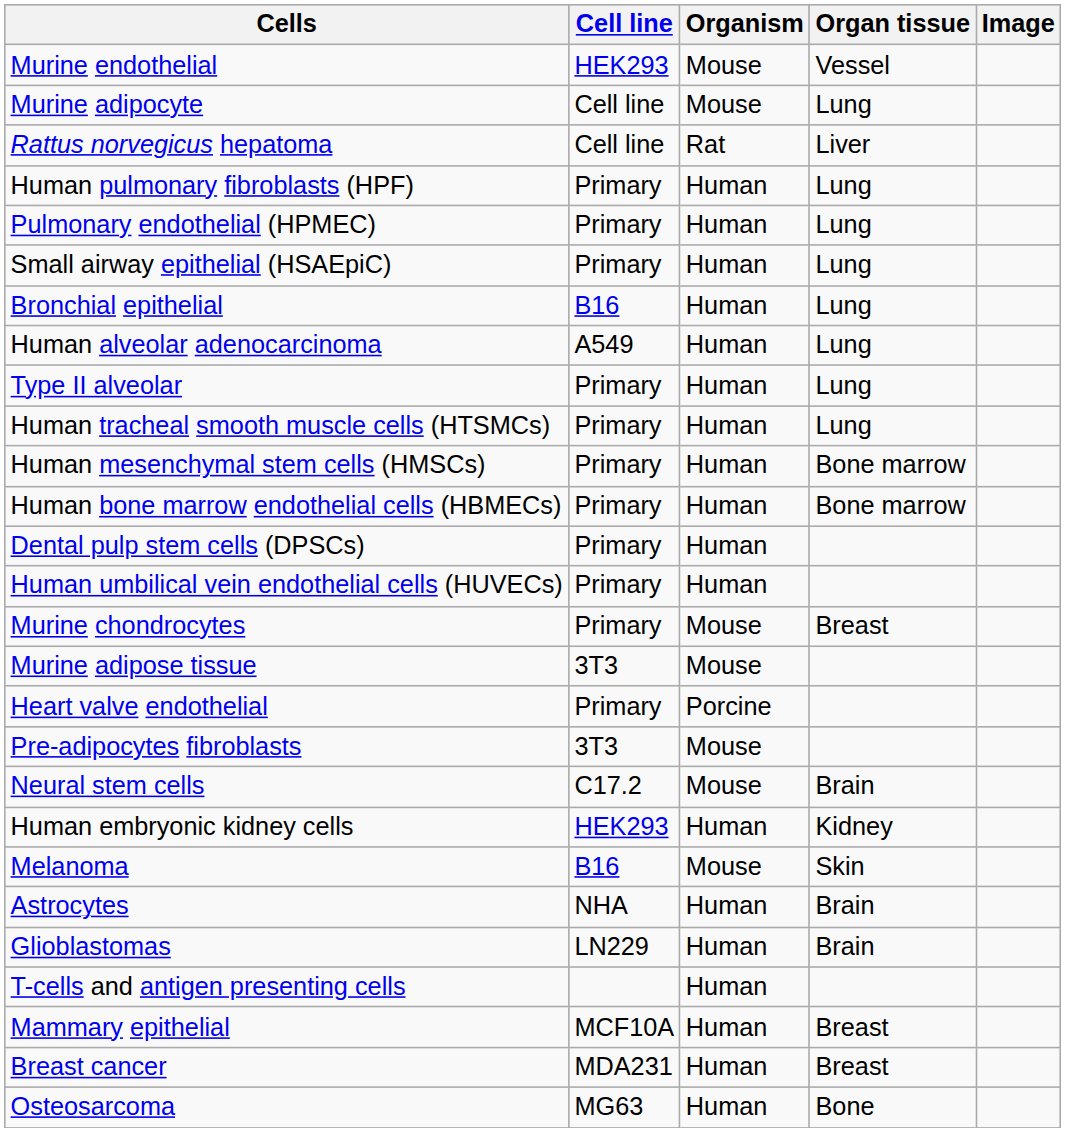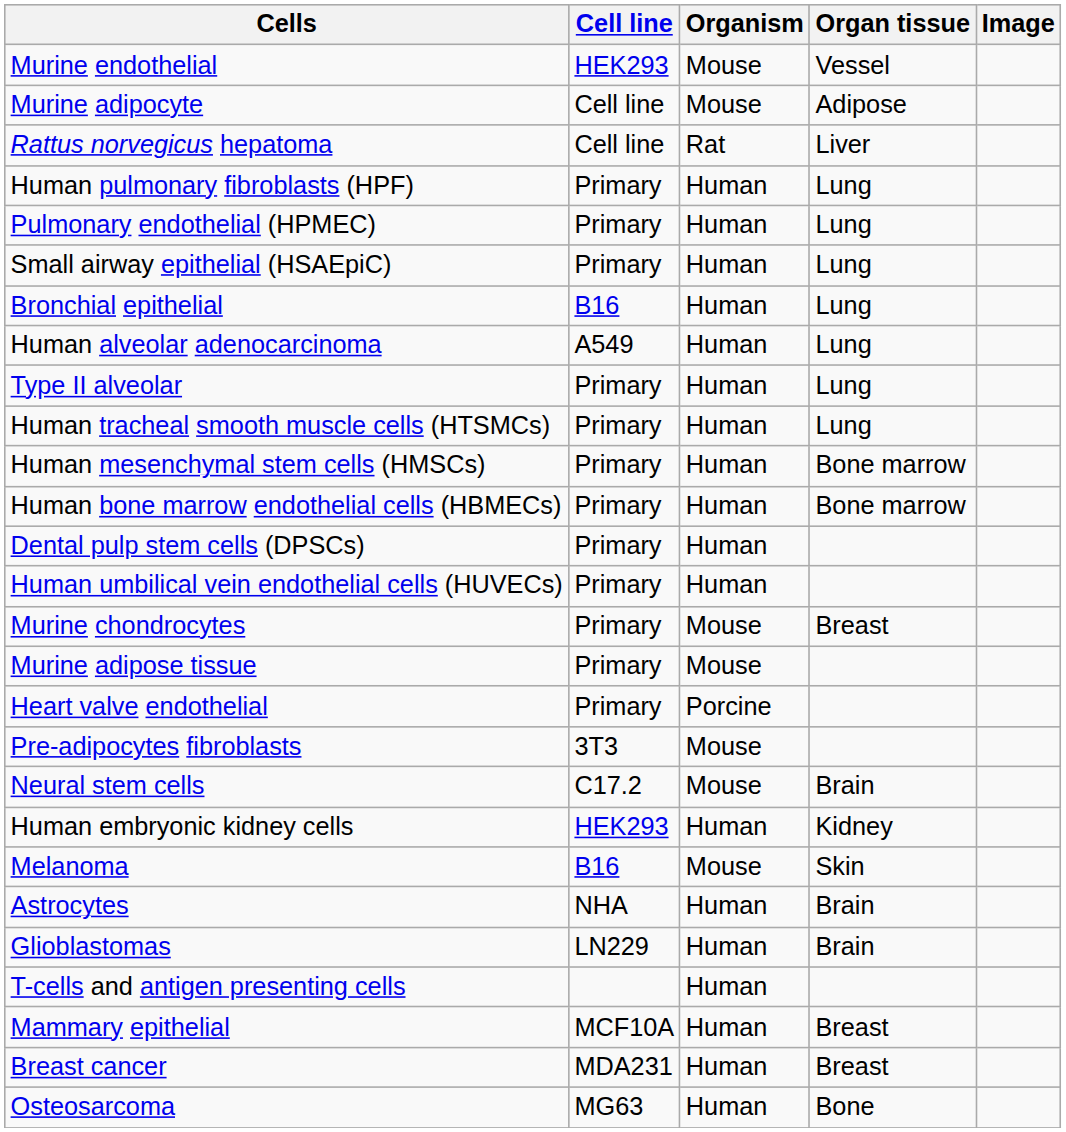Murine adipocyte | Organ tissue: Lung -> Adipose
Murine adipose tissue | Cell line: 3T3 -> Primary
